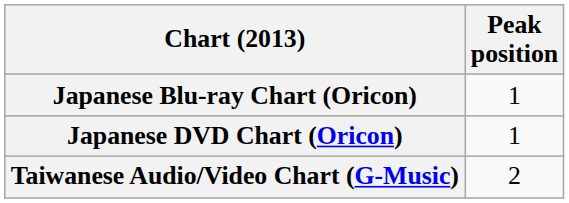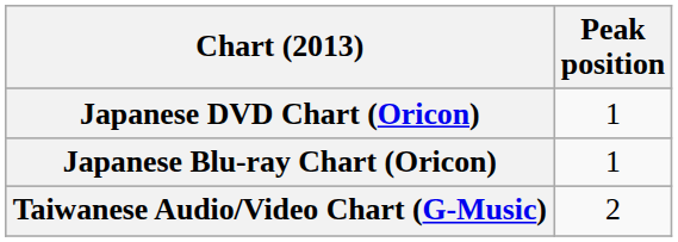rows swapped: Japanese DVD Chart (Oricon) <-> Japanese Blu-ray Chart (Oricon)
